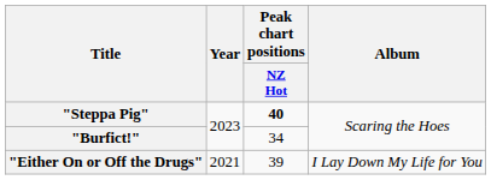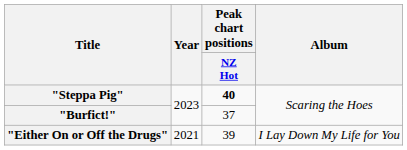"Burfict!" | Peak chart positions / NZ Hot: 34 -> 37
